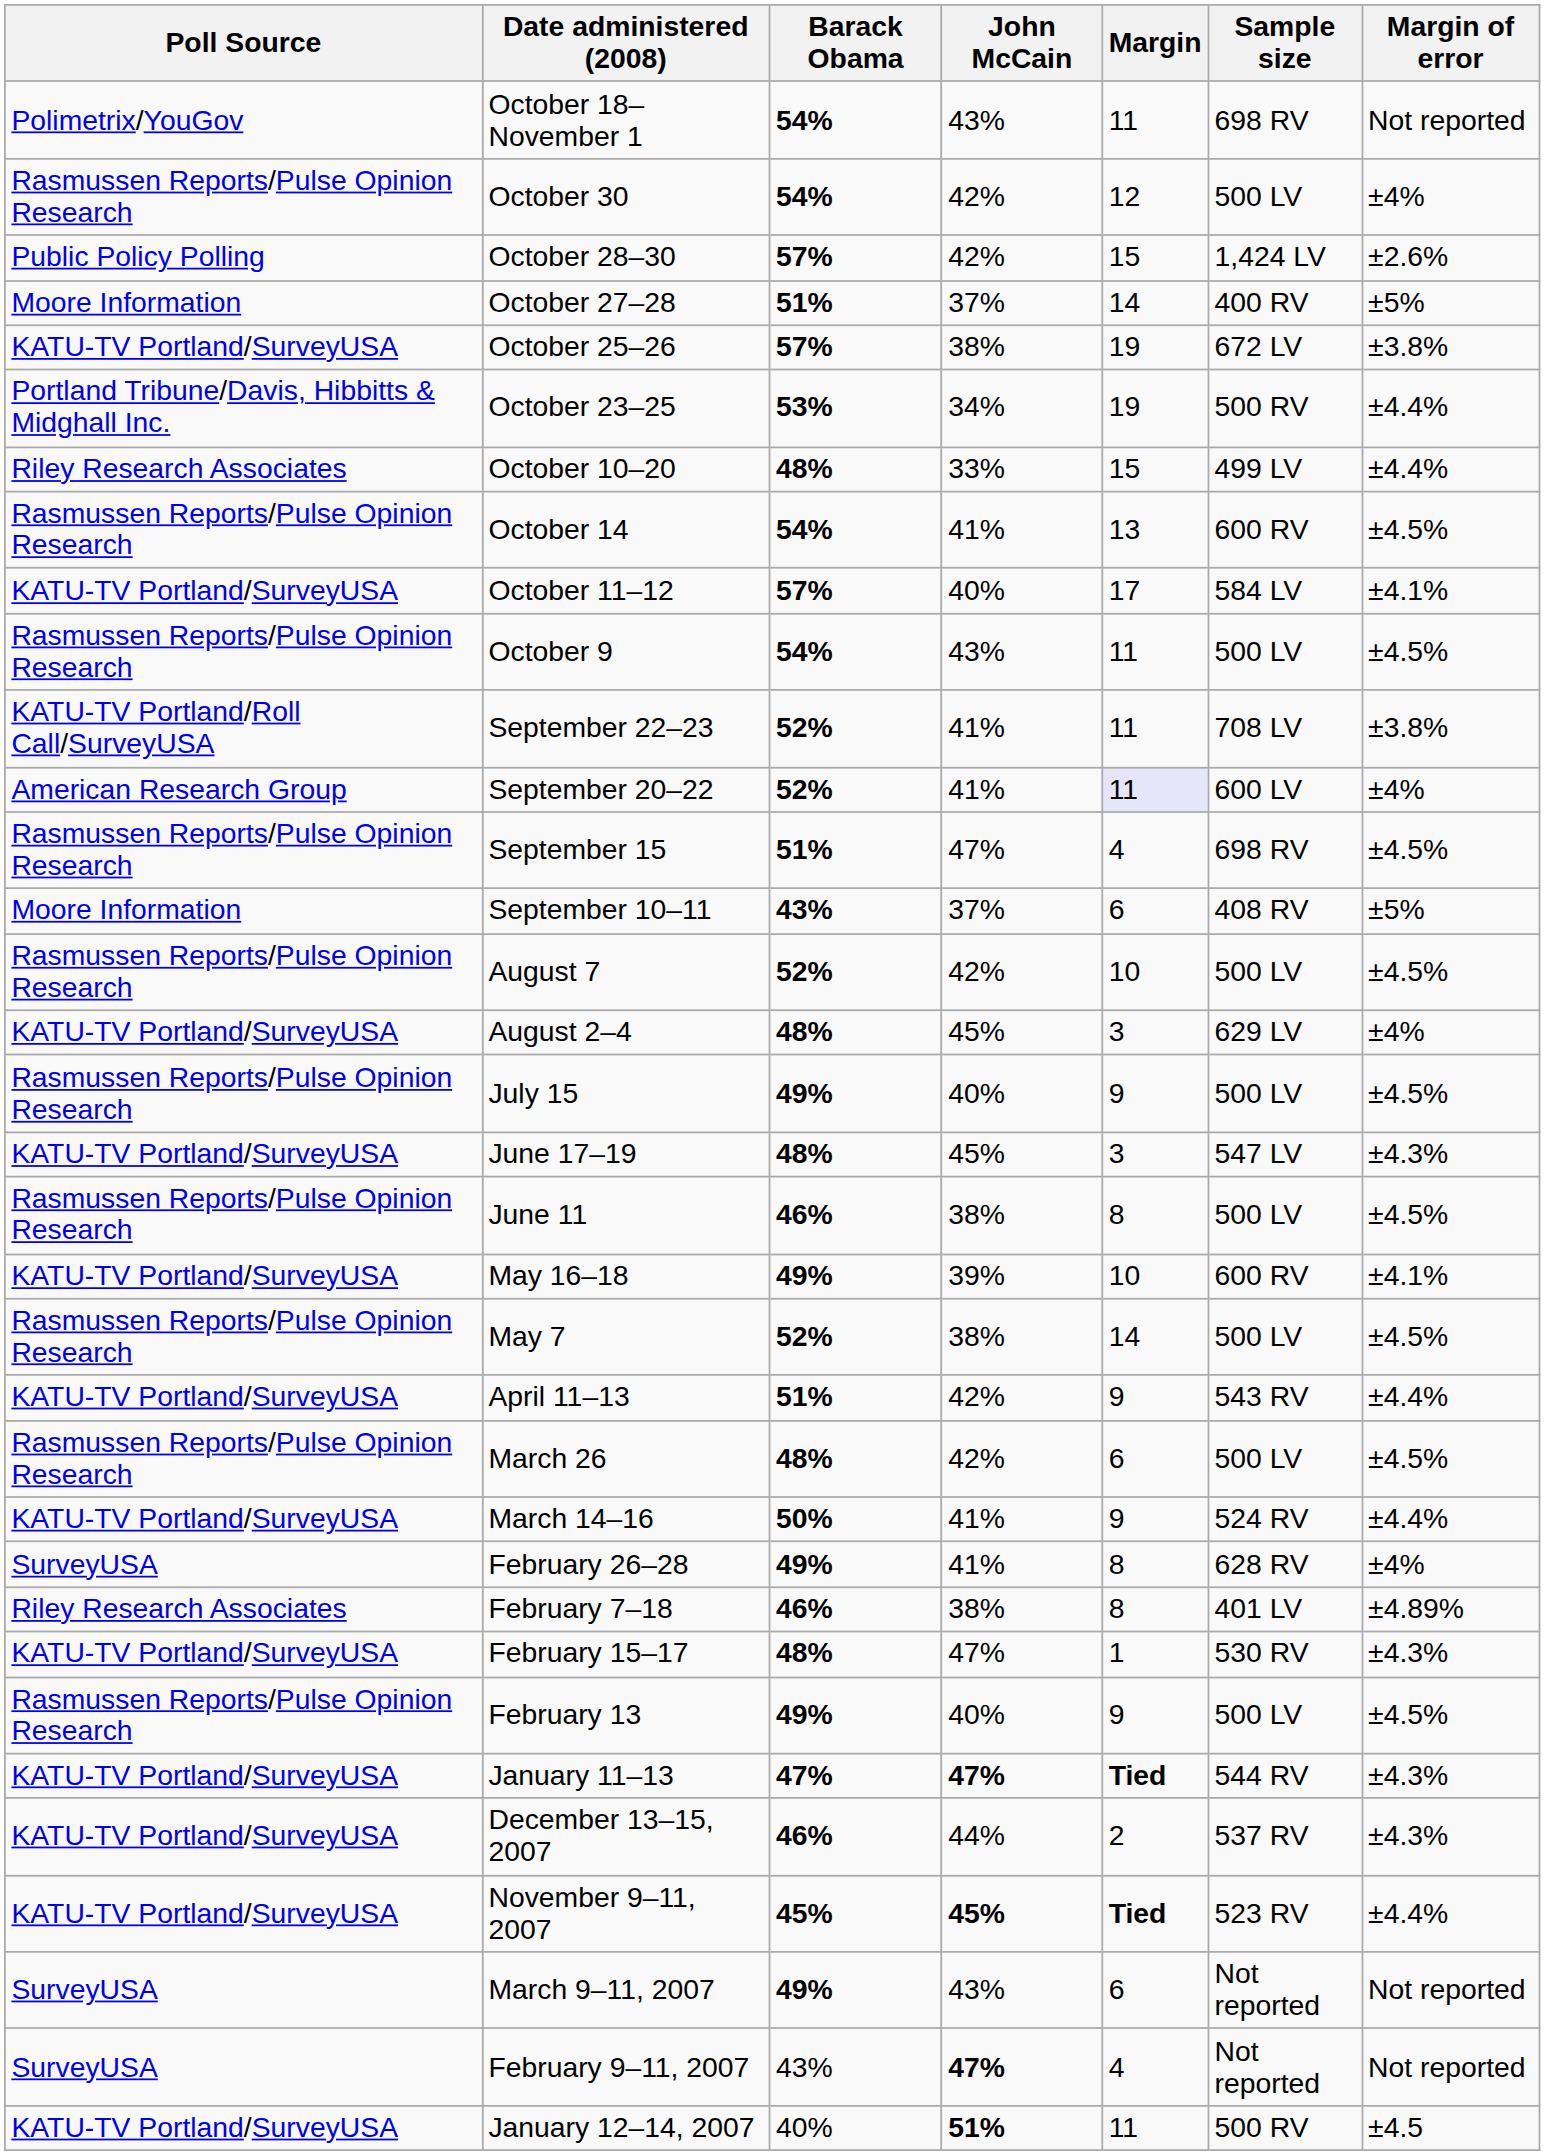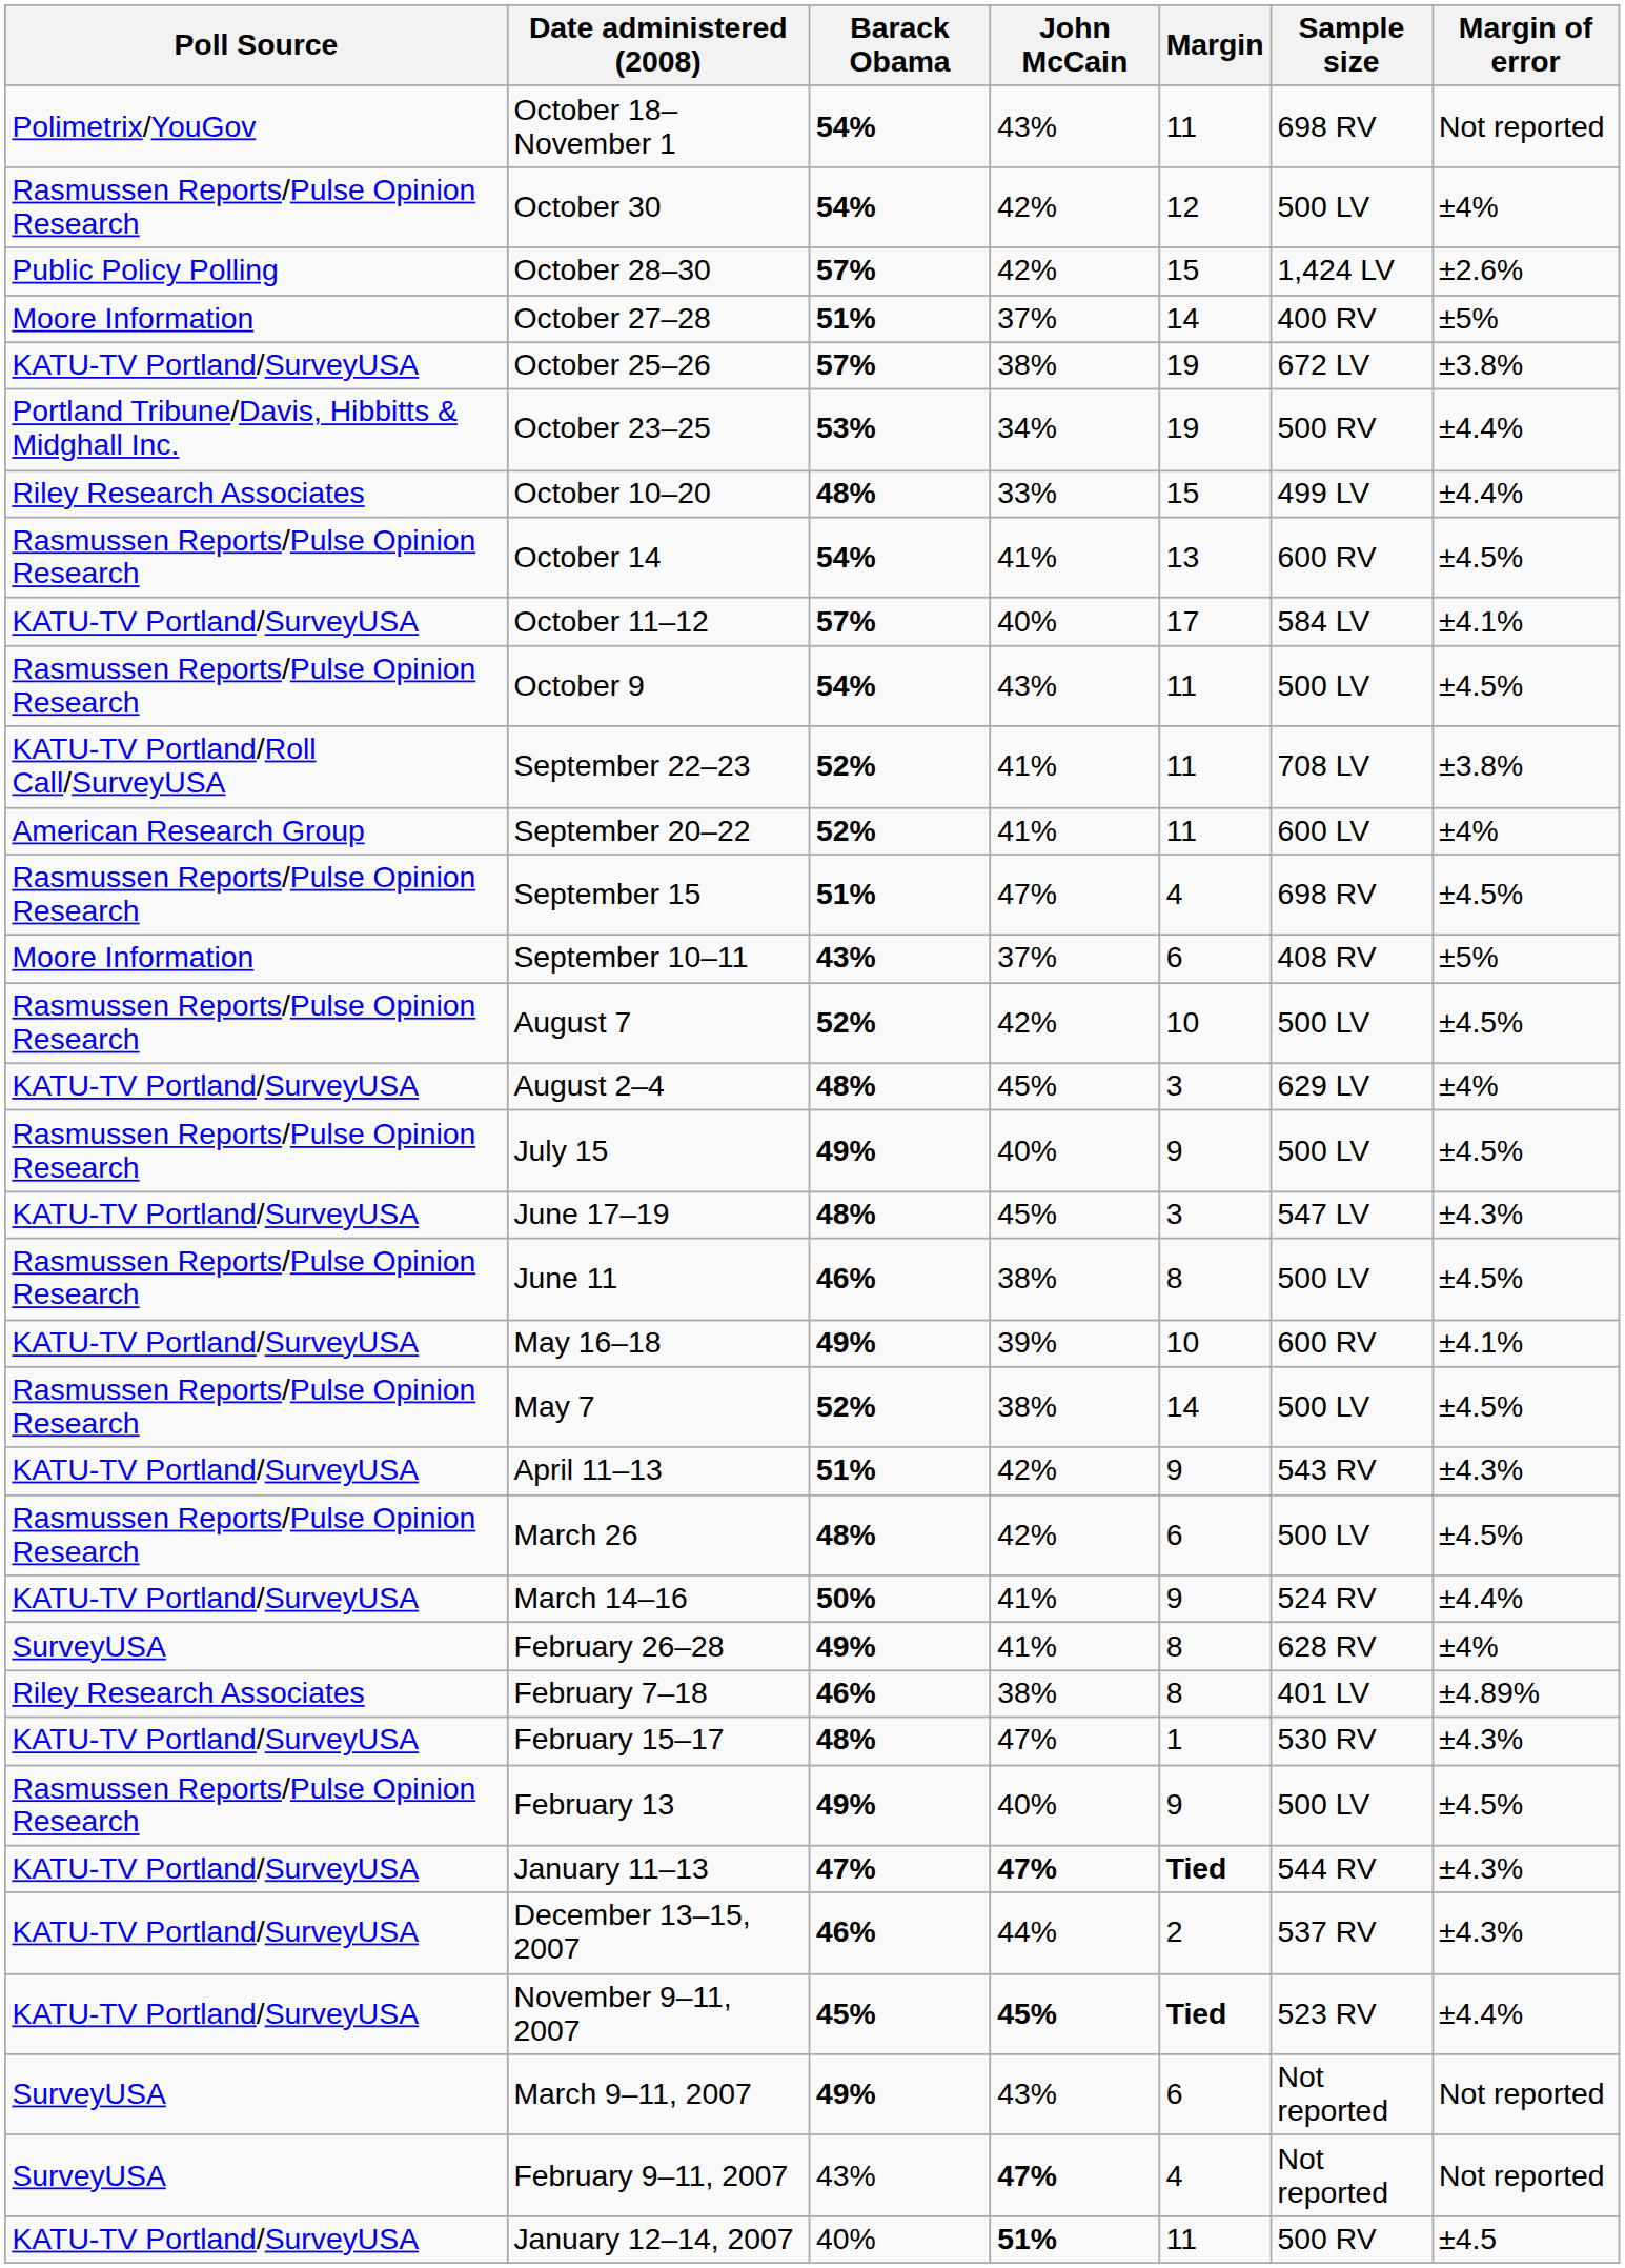September 20–22 | Margin: lavender background -> no background
April 11–13 | Margin of error: ±4.4% -> ±4.3%
